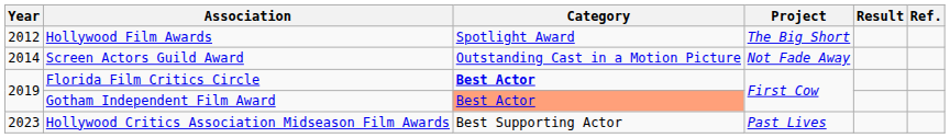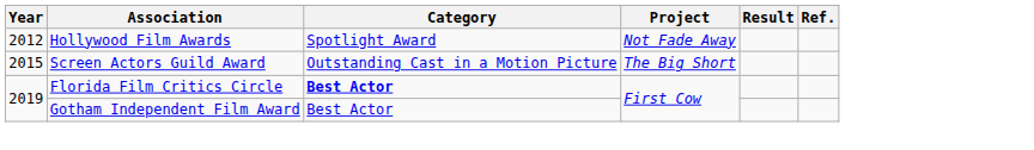Hollywood Film Awards | Project: The Big Short -> Not Fade Away
Screen Actors Guild Award | Year: 2014 -> 2015
Screen Actors Guild Award | Project: Not Fade Away -> The Big Short
Gotham Independent Film Award | Category: lightsalmon background -> no background
- row: 2023 | Hollywood Critics Association Midseason Film Awards | Best Supporting Actor | Past Lives
